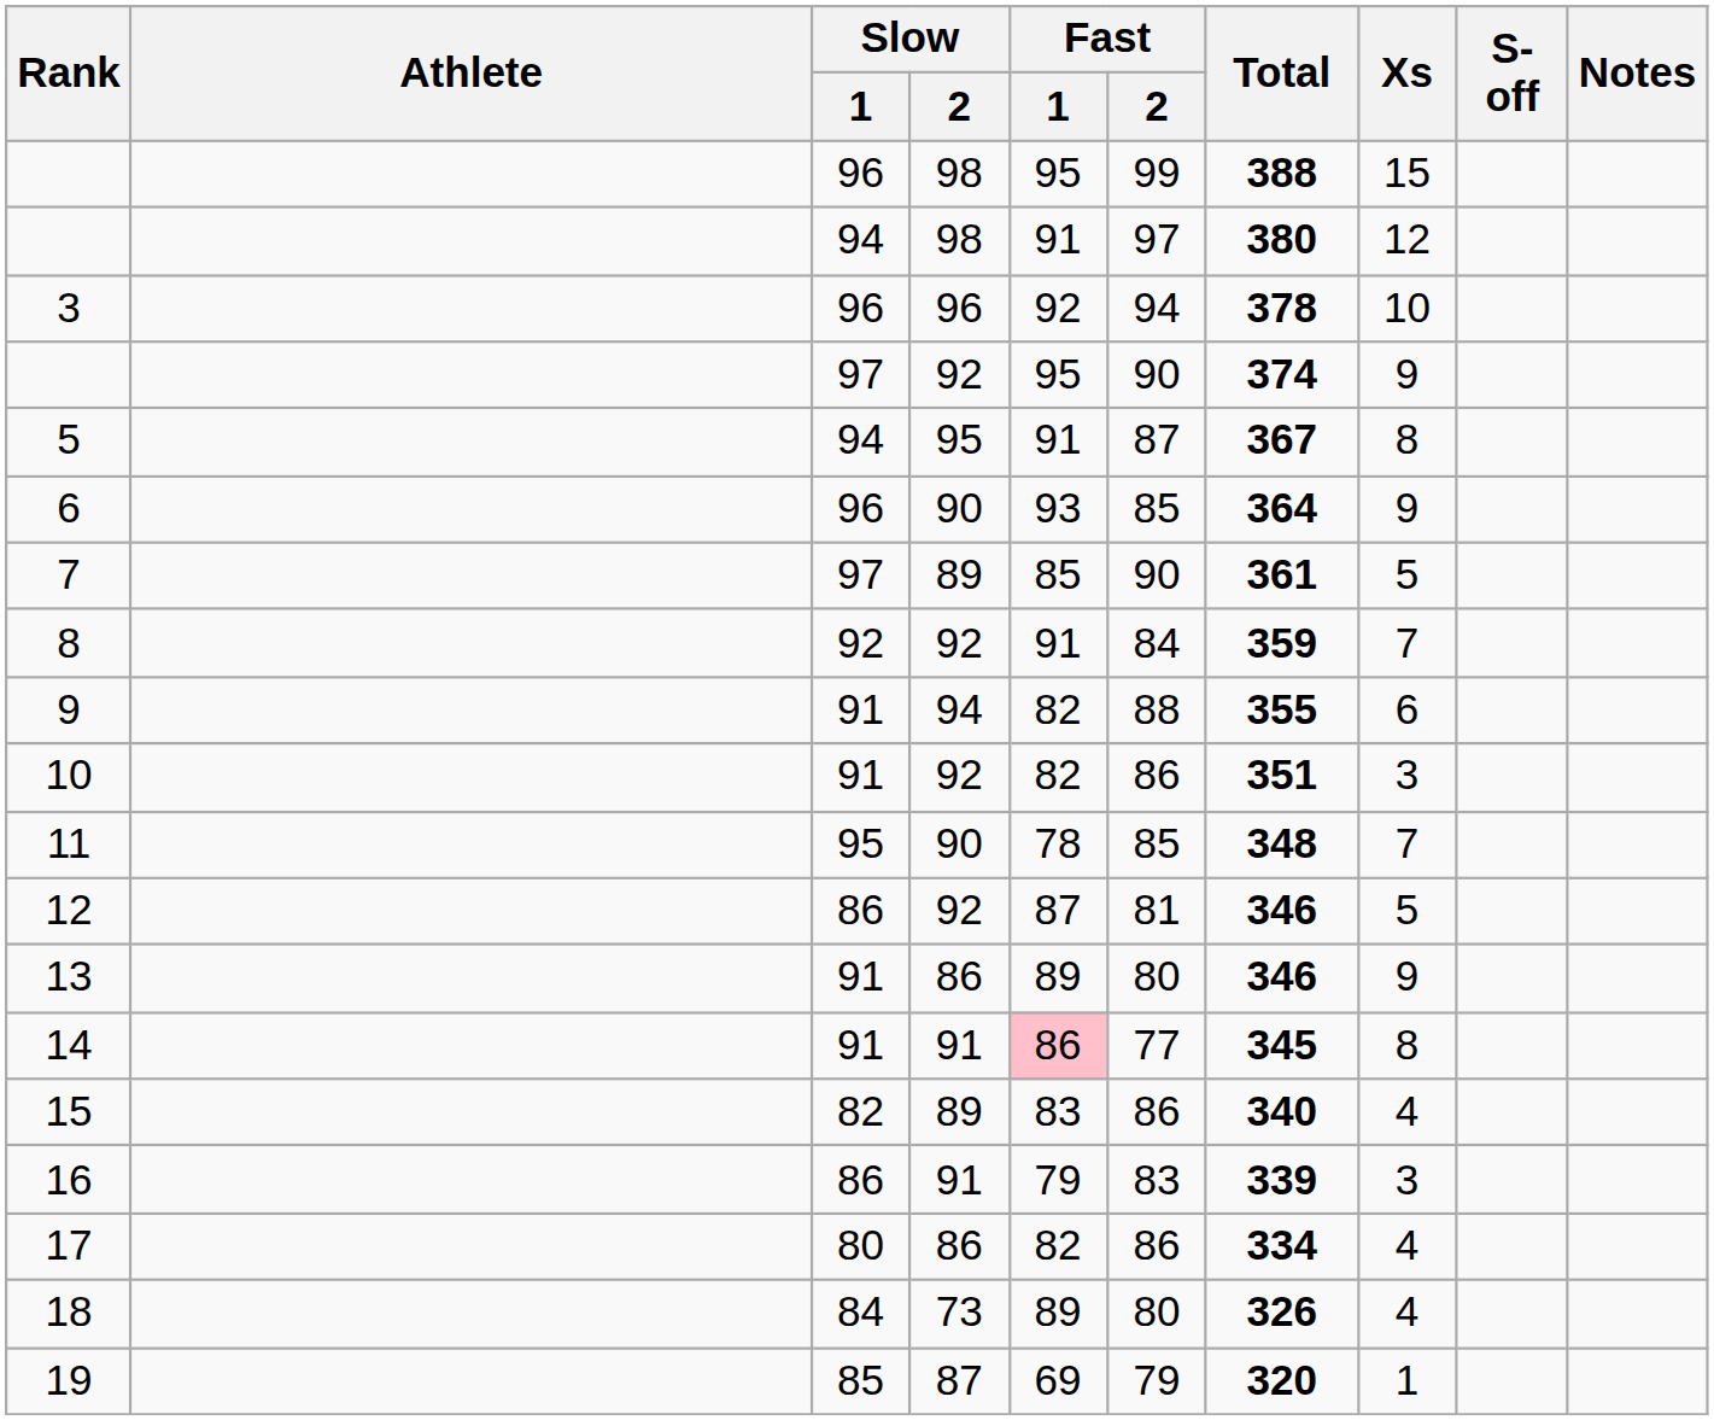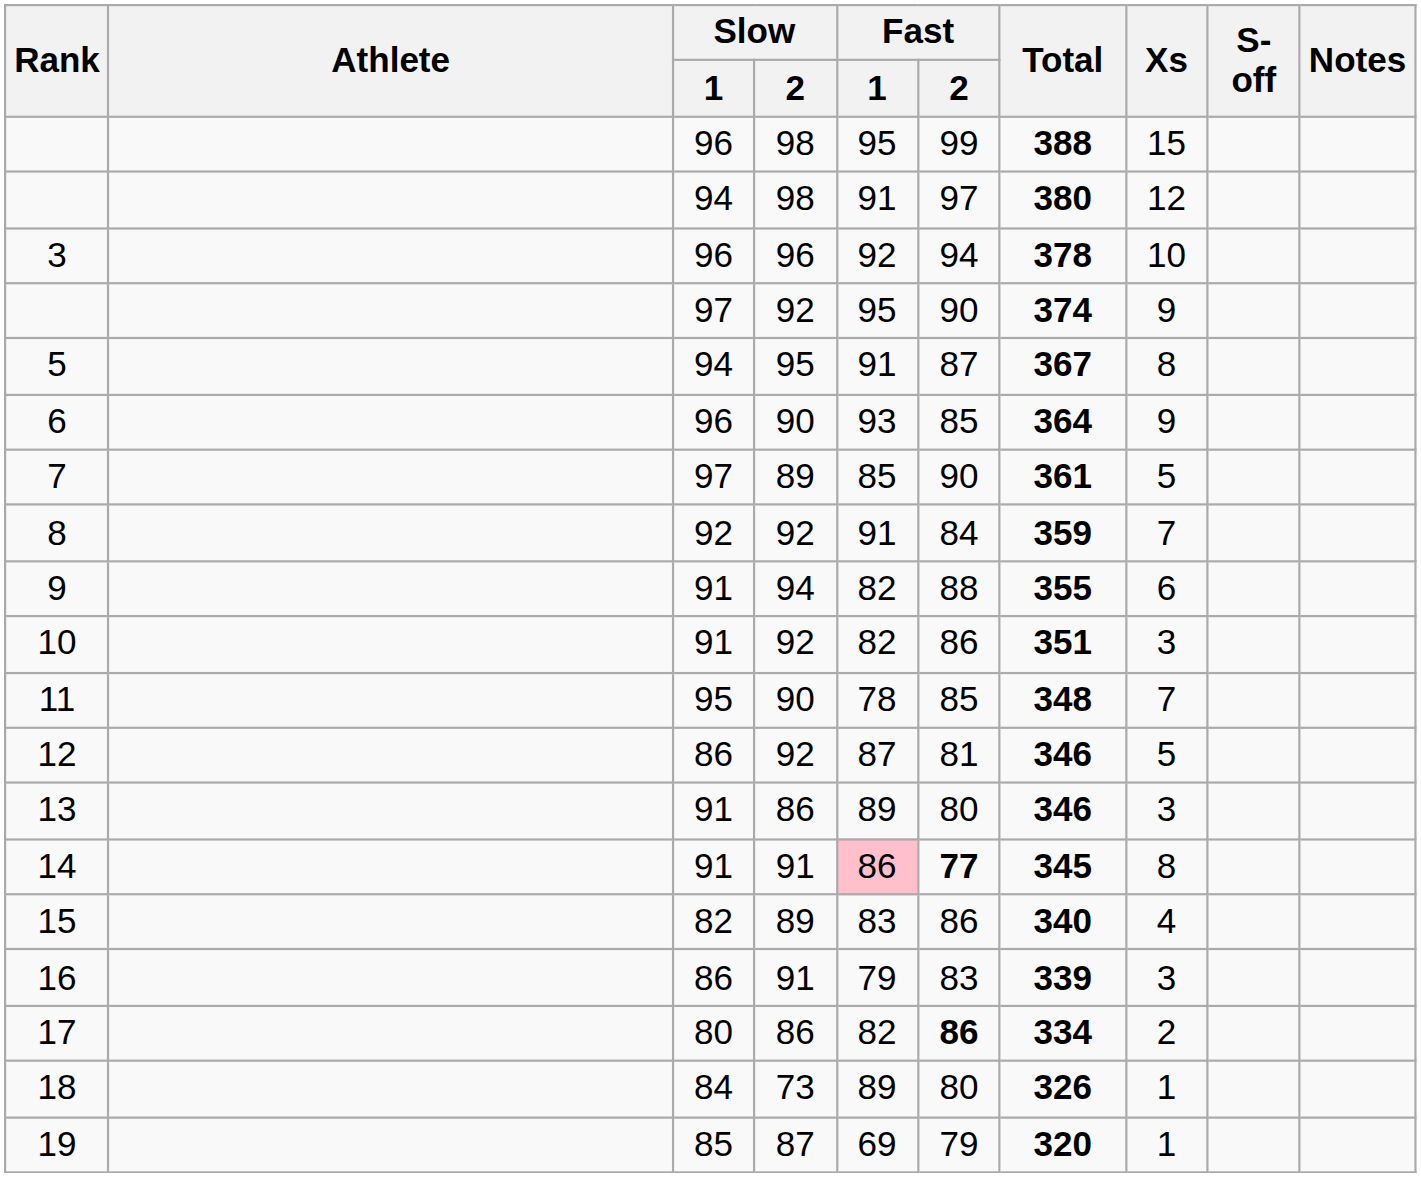13 | Xs: 9 -> 3
14 | Fast / 2: normal -> bold
17 | Fast / 2: normal -> bold
17 | Xs: 4 -> 2
18 | Xs: 4 -> 1
